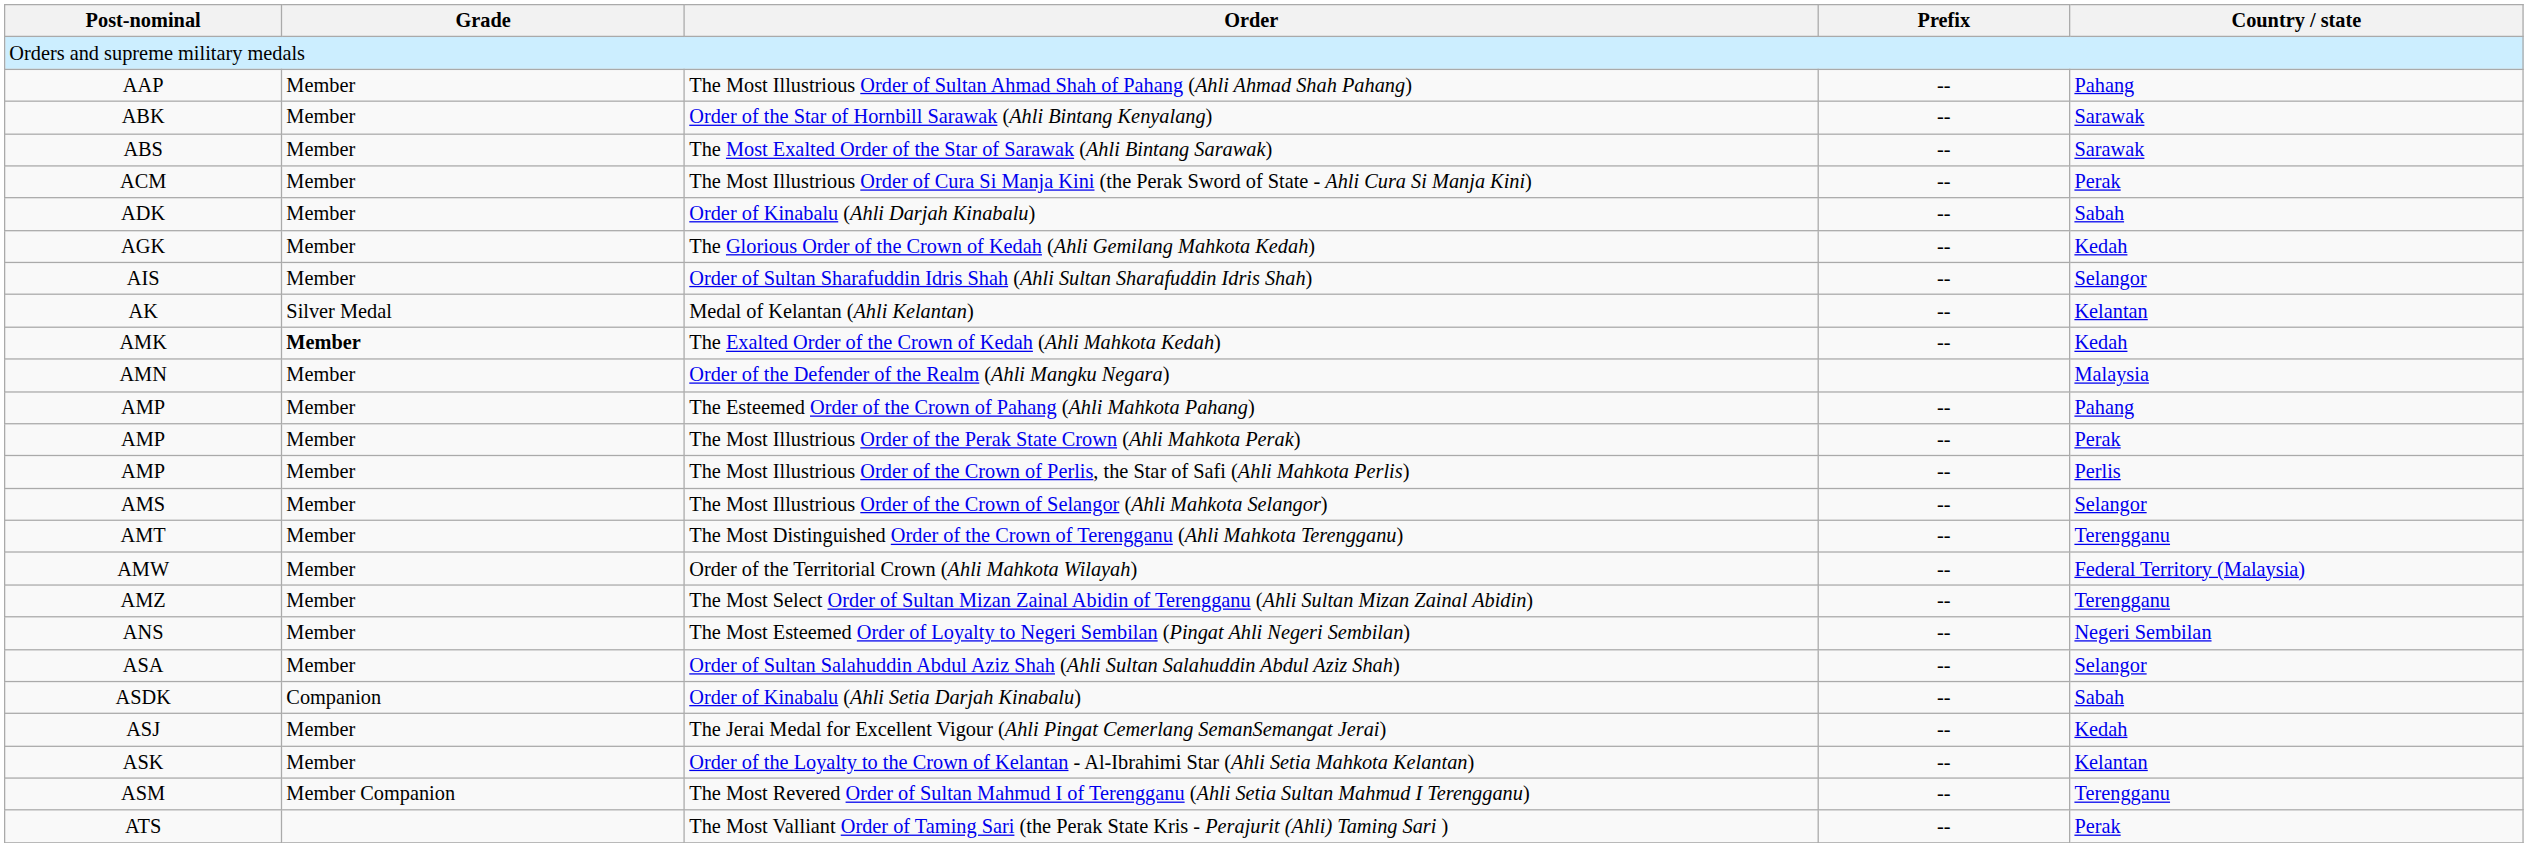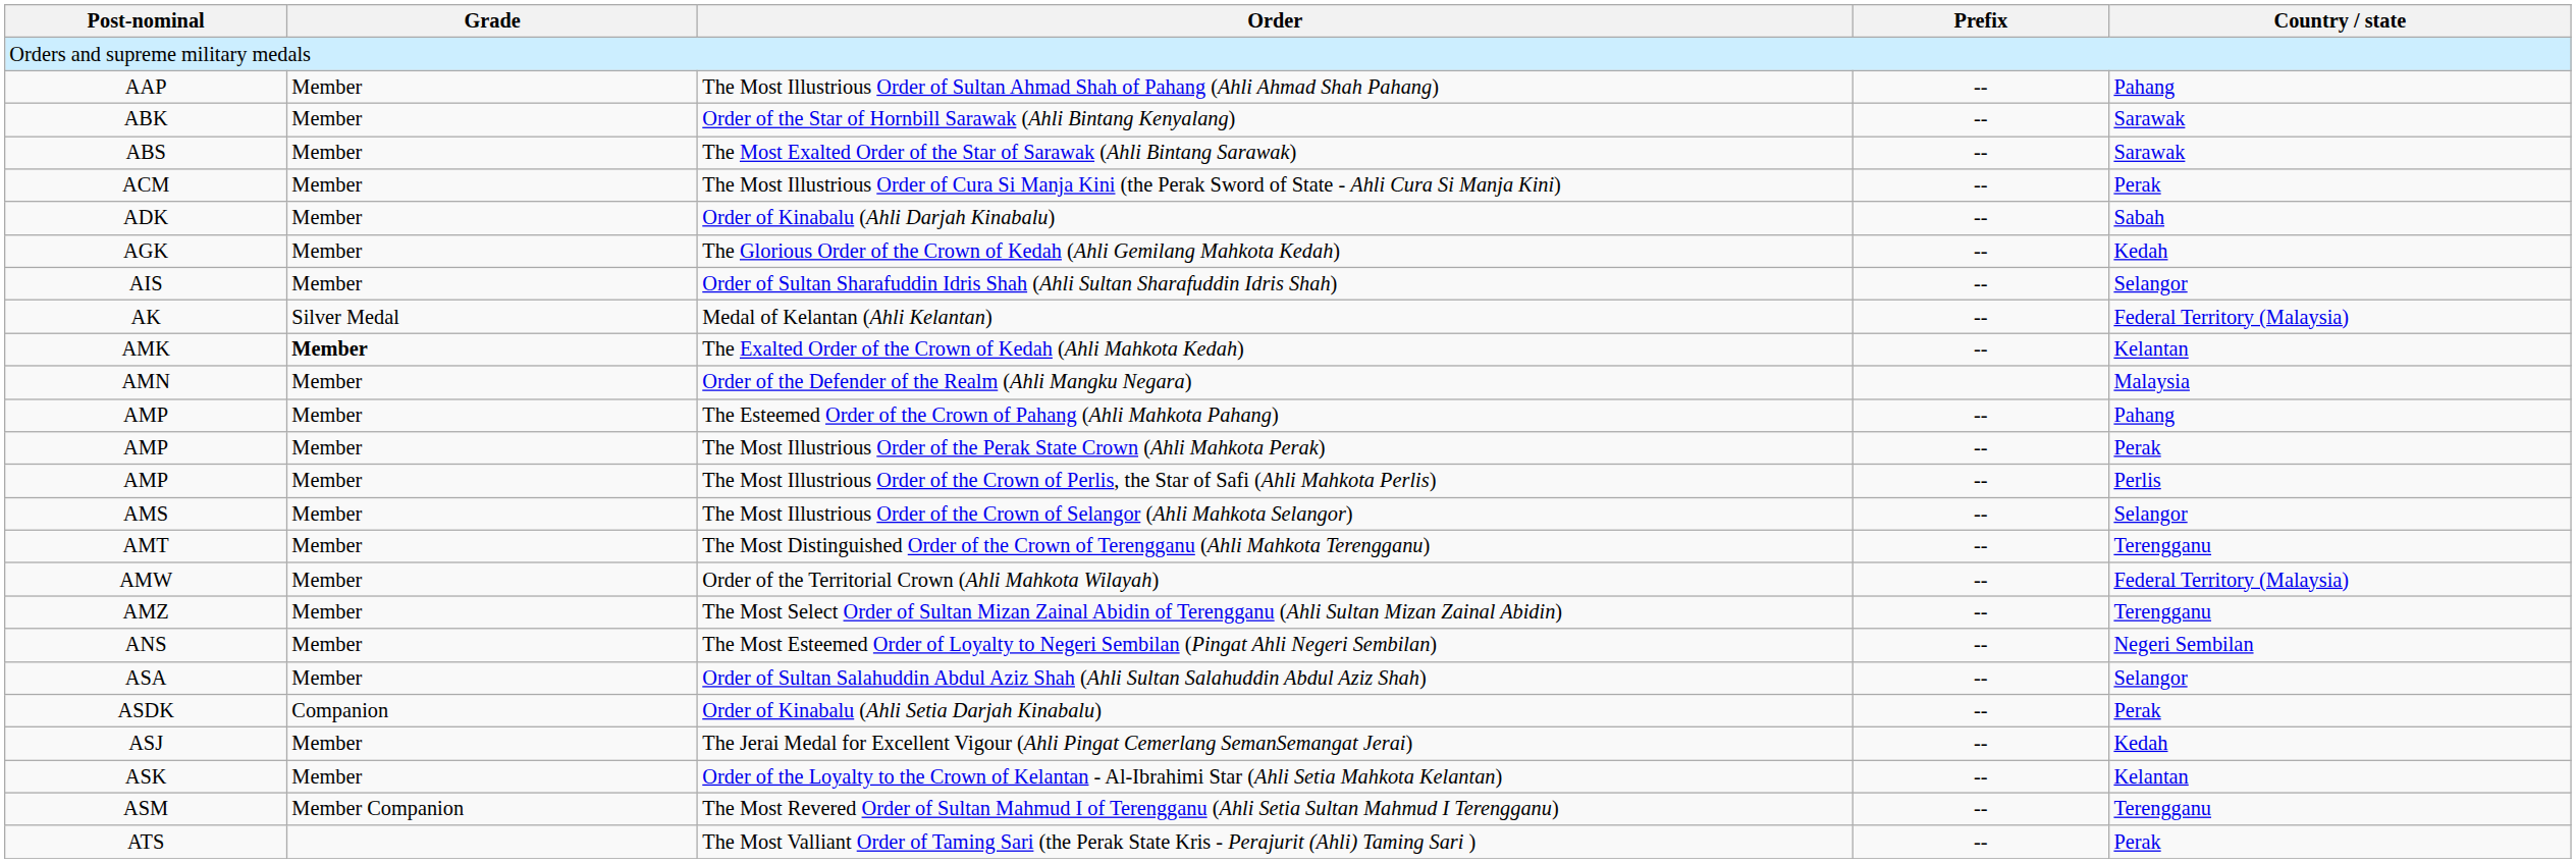Medal of Kelantan (Ahli Kelantan) | Country / state: Kelantan -> Federal Territory (Malaysia)
The Exalted Order of the Crown of Kedah (Ahli Mahkota Kedah) | Country / state: Kedah -> Kelantan
Order of Kinabalu (Ahli Setia Darjah Kinabalu) | Country / state: Sabah -> Perak
